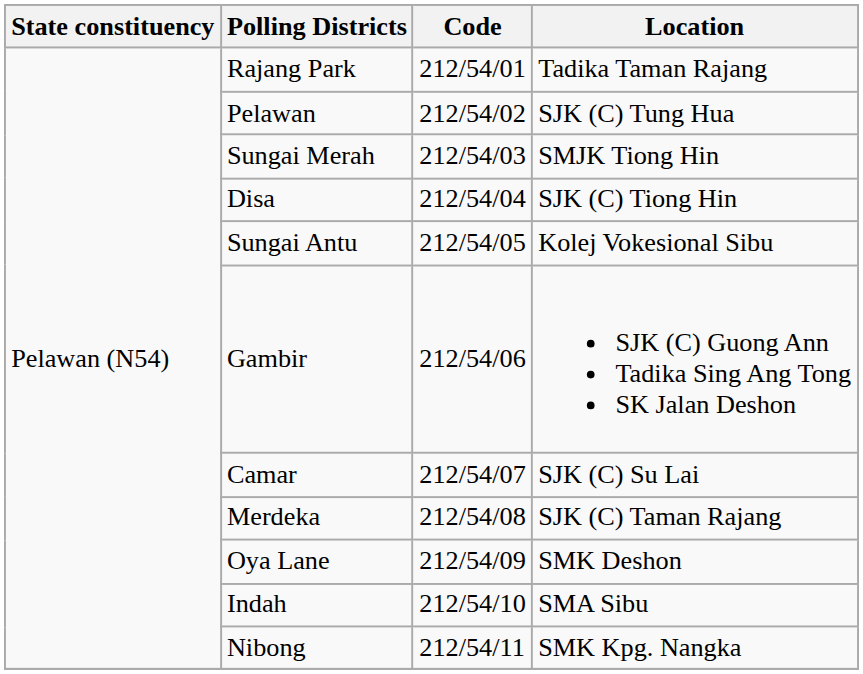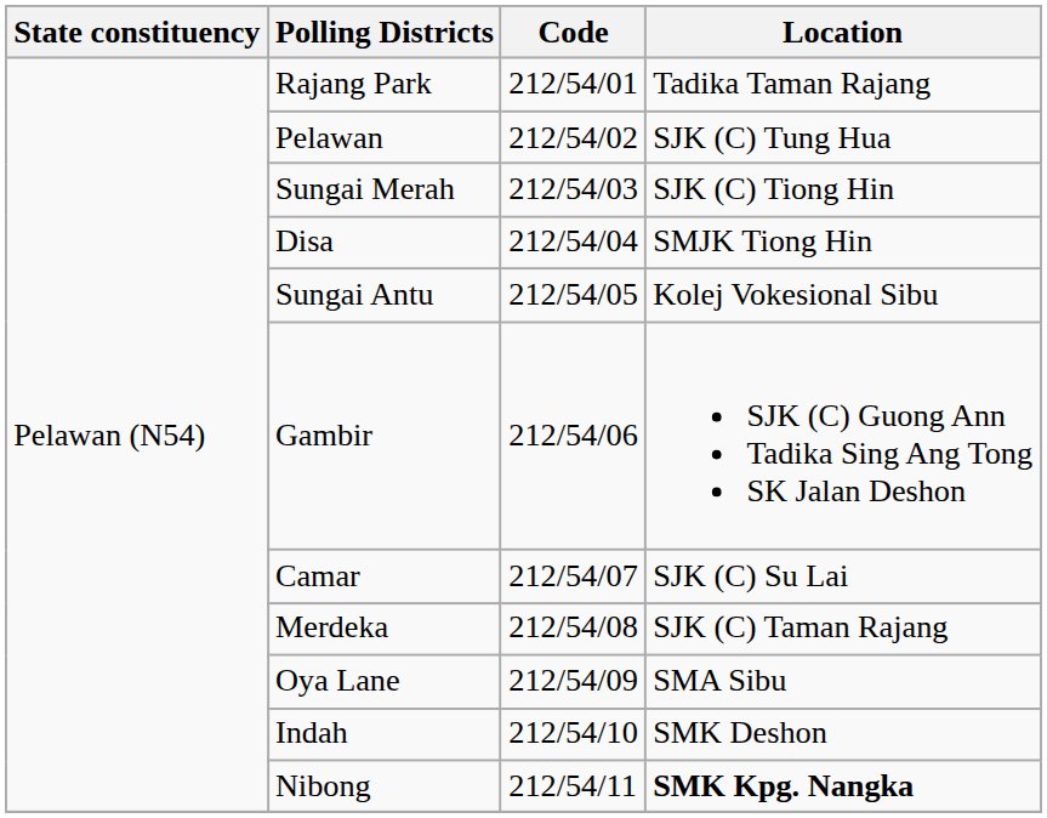Sungai Merah | Location: SMJK Tiong Hin -> SJK (C) Tiong Hin
Disa | Location: SJK (C) Tiong Hin -> SMJK Tiong Hin
Oya Lane | Location: SMK Deshon -> SMA Sibu
Indah | Location: SMA Sibu -> SMK Deshon
Nibong | Location: normal -> bold
